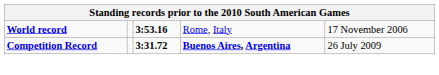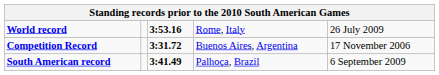World record | column 5: 17 November 2006 -> 26 July 2009
Competition Record | column 4: bold -> normal
Competition Record | column 5: 26 July 2009 -> 17 November 2006
+ row: South American record | 3:41.49 | Palhoça, Brazil | 6 September 2009
